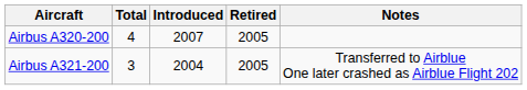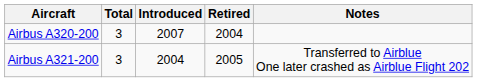Airbus A320-200 | Total: 4 -> 3
Airbus A320-200 | Retired: 2005 -> 2004
